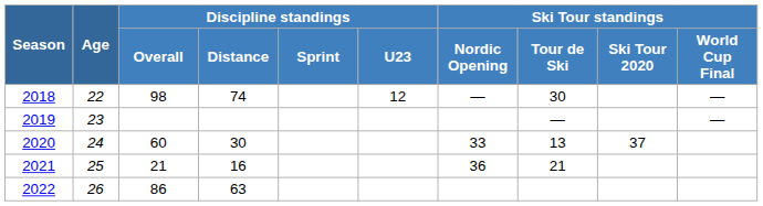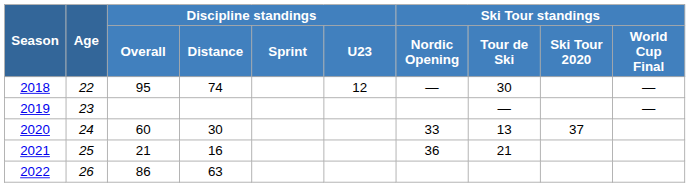2018 | Discipline standings / Overall: 98 -> 95
